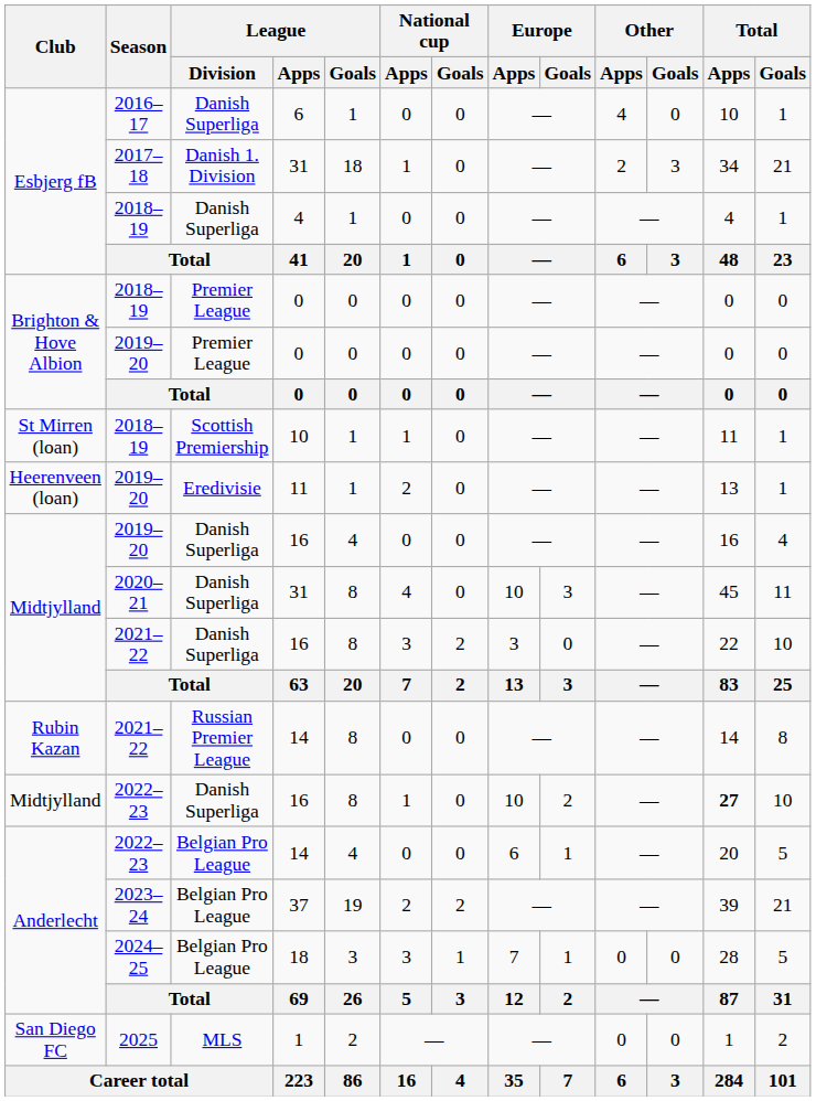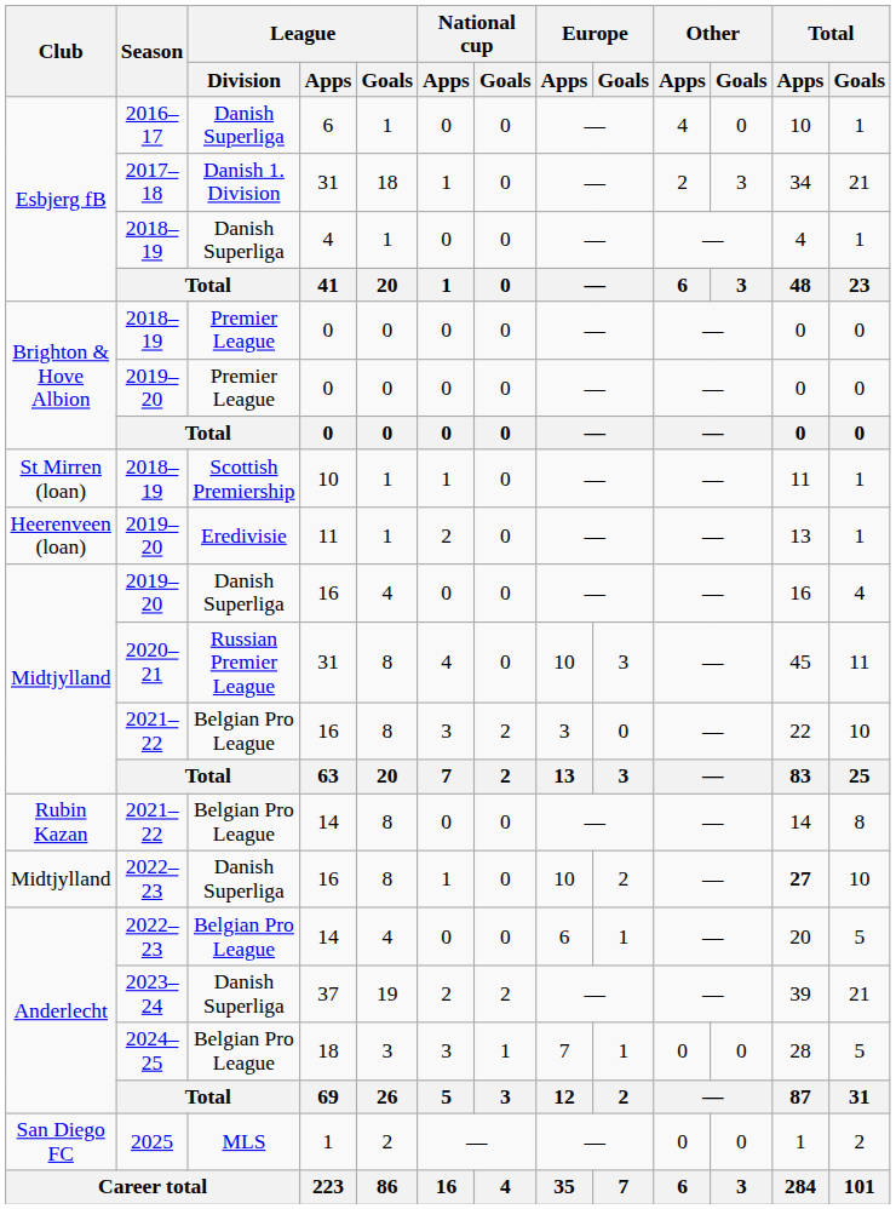2020–21 / 31 | League / Division: Danish Superliga -> Russian Premier League
2021–22 / 16 | League / Division: Danish Superliga -> Belgian Pro League
2021–22 / 14 | League / Division: Russian Premier League -> Belgian Pro League
37 | League / Division: Belgian Pro League -> Danish Superliga
